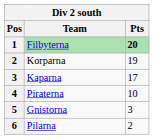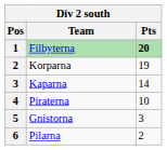Kaparna | Pts: 17 -> 14
